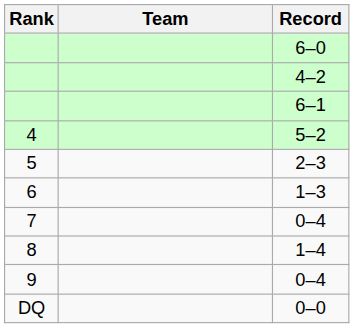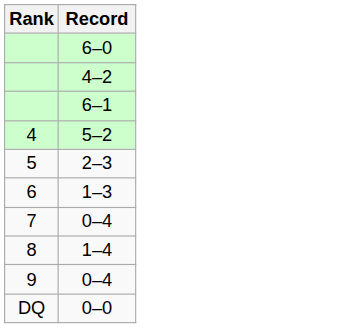- column: Team
